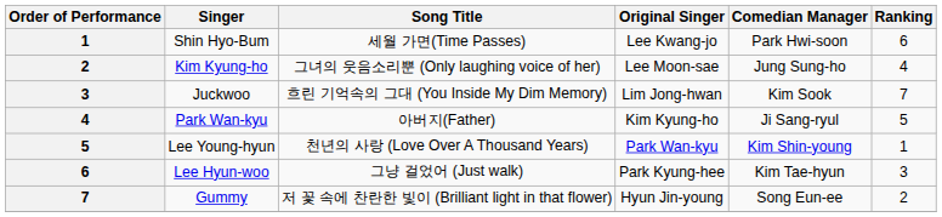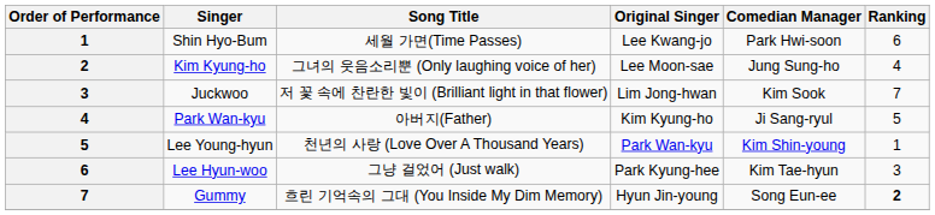Juckwoo | Song Title: 흐린 기억속의 그대 (You Inside My Dim Memory) -> 저 꽃 속에 찬란한 빛이 (Brilliant light in that flower)
Gummy | Song Title: 저 꽃 속에 찬란한 빛이 (Brilliant light in that flower) -> 흐린 기억속의 그대 (You Inside My Dim Memory)
Gummy | Ranking: normal -> bold
